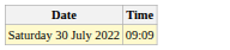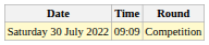+ column: Round | Competition
